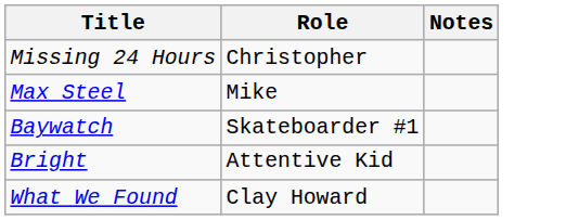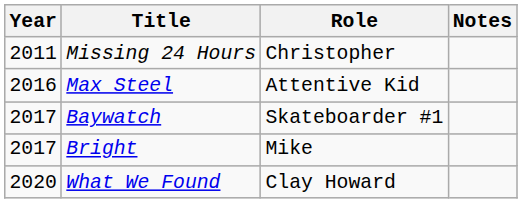+ column: Year | 2011 | 2016 | 2017 | 2017 | 2020
Max Steel | Role: Mike -> Attentive Kid
Bright | Role: Attentive Kid -> Mike
